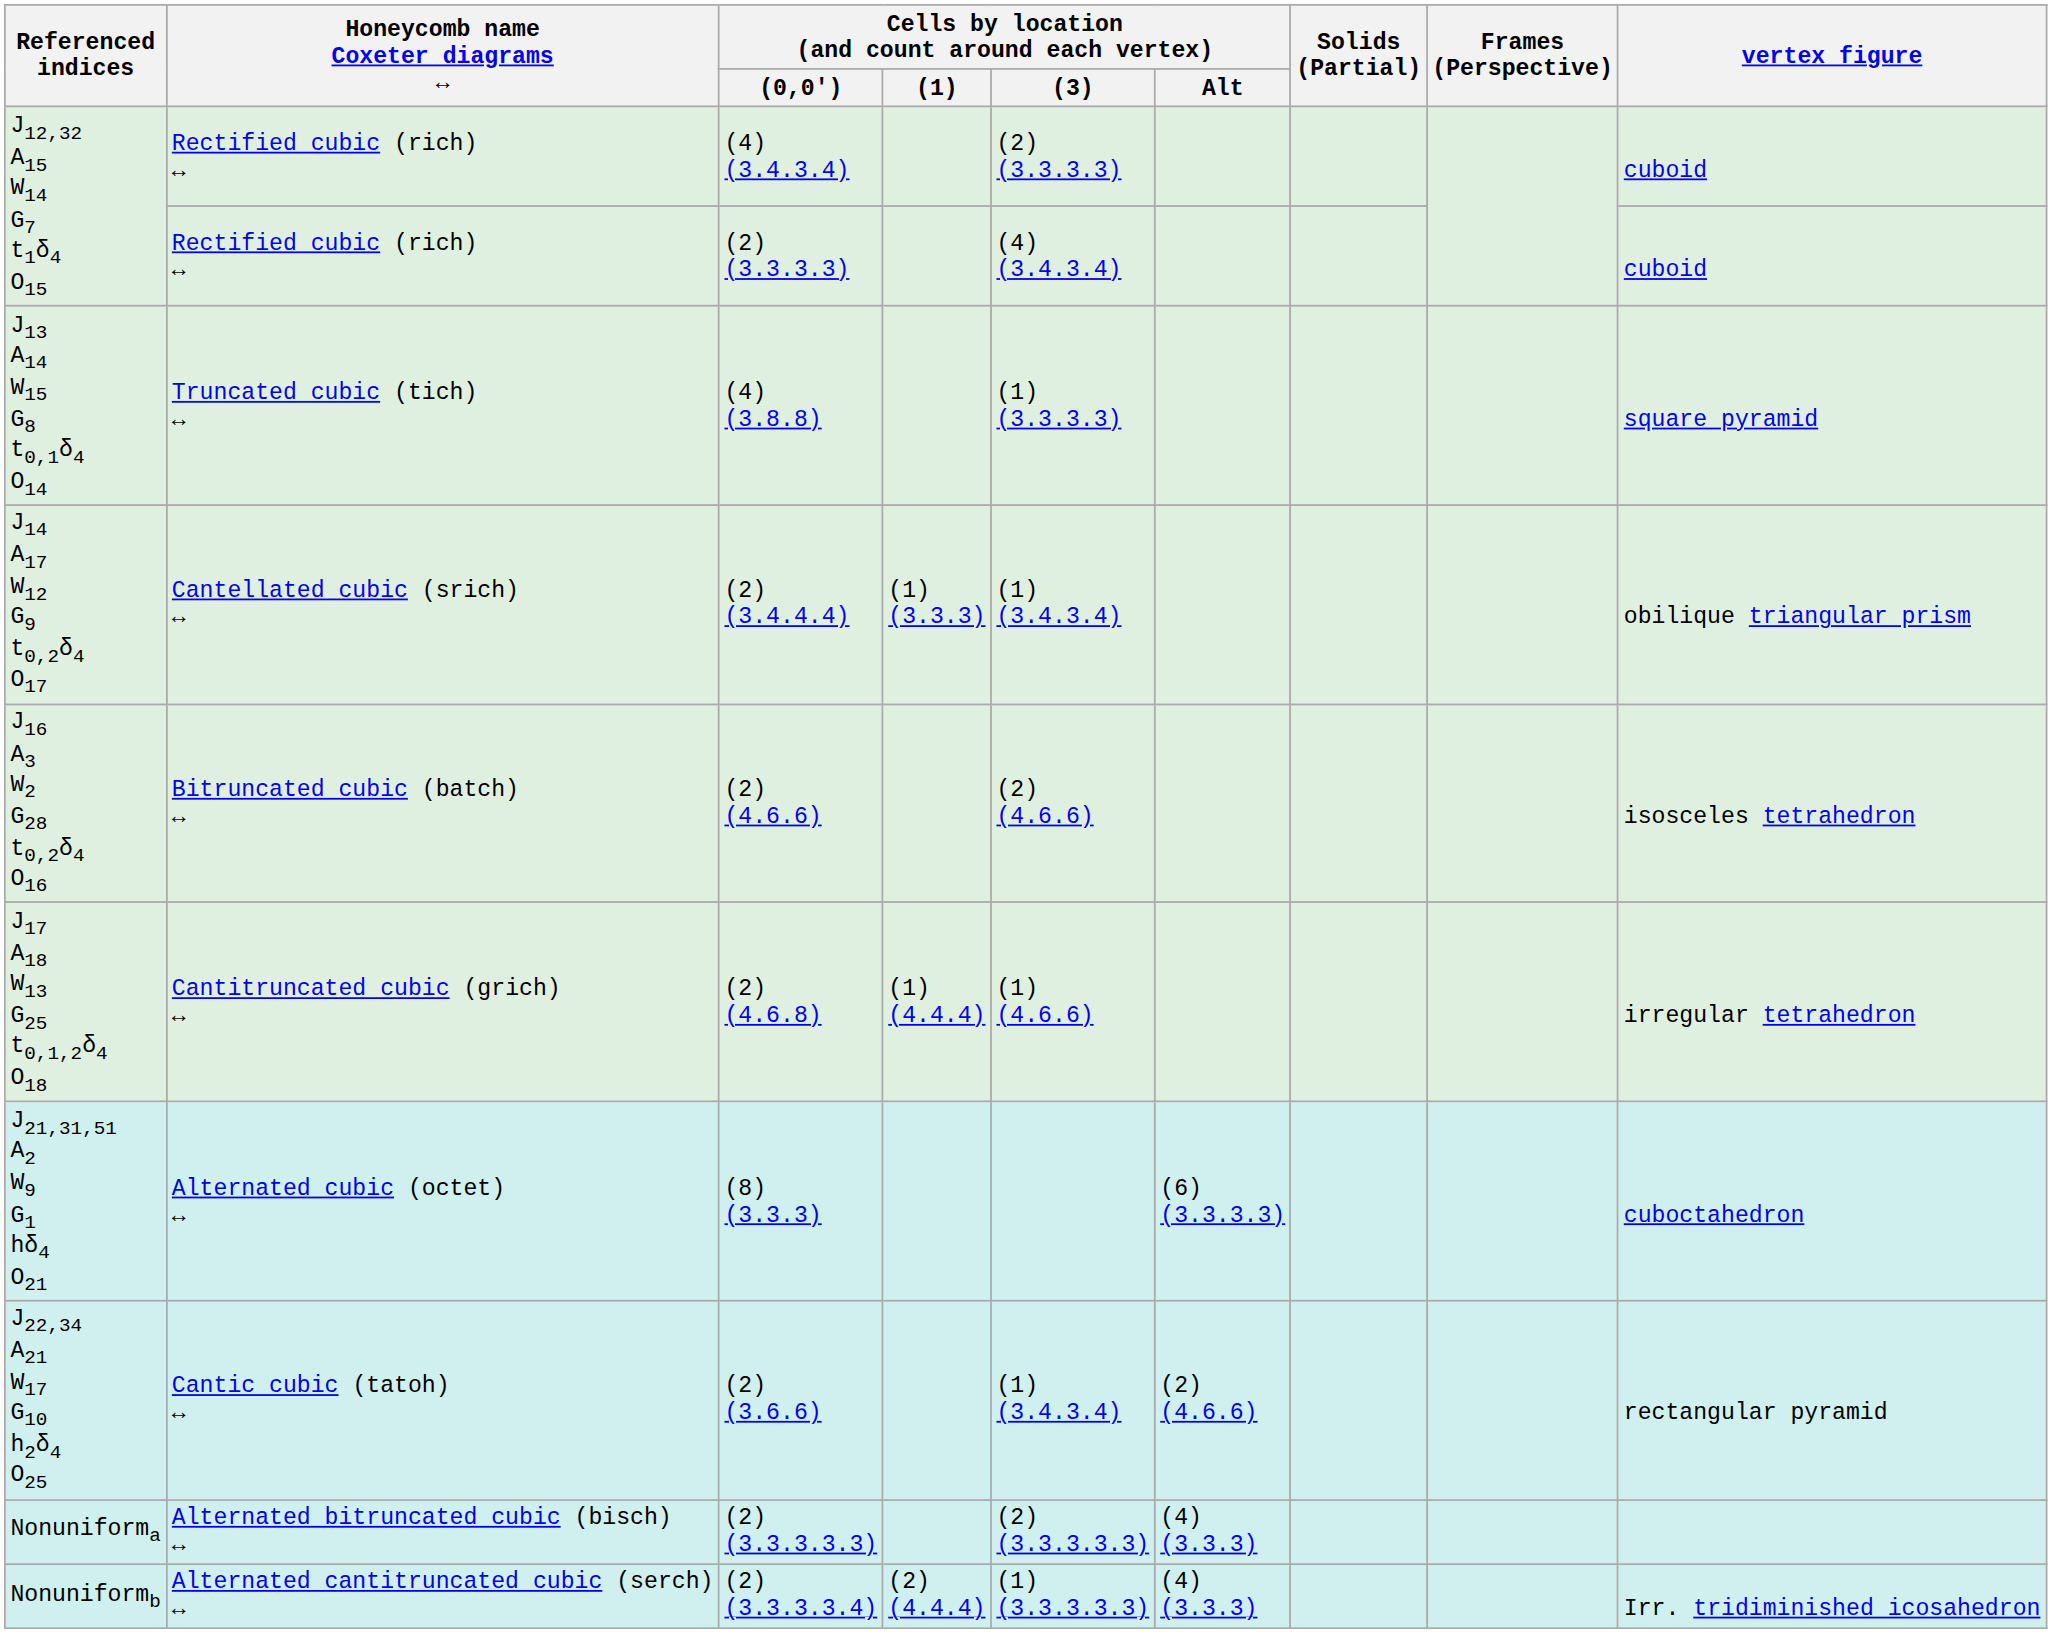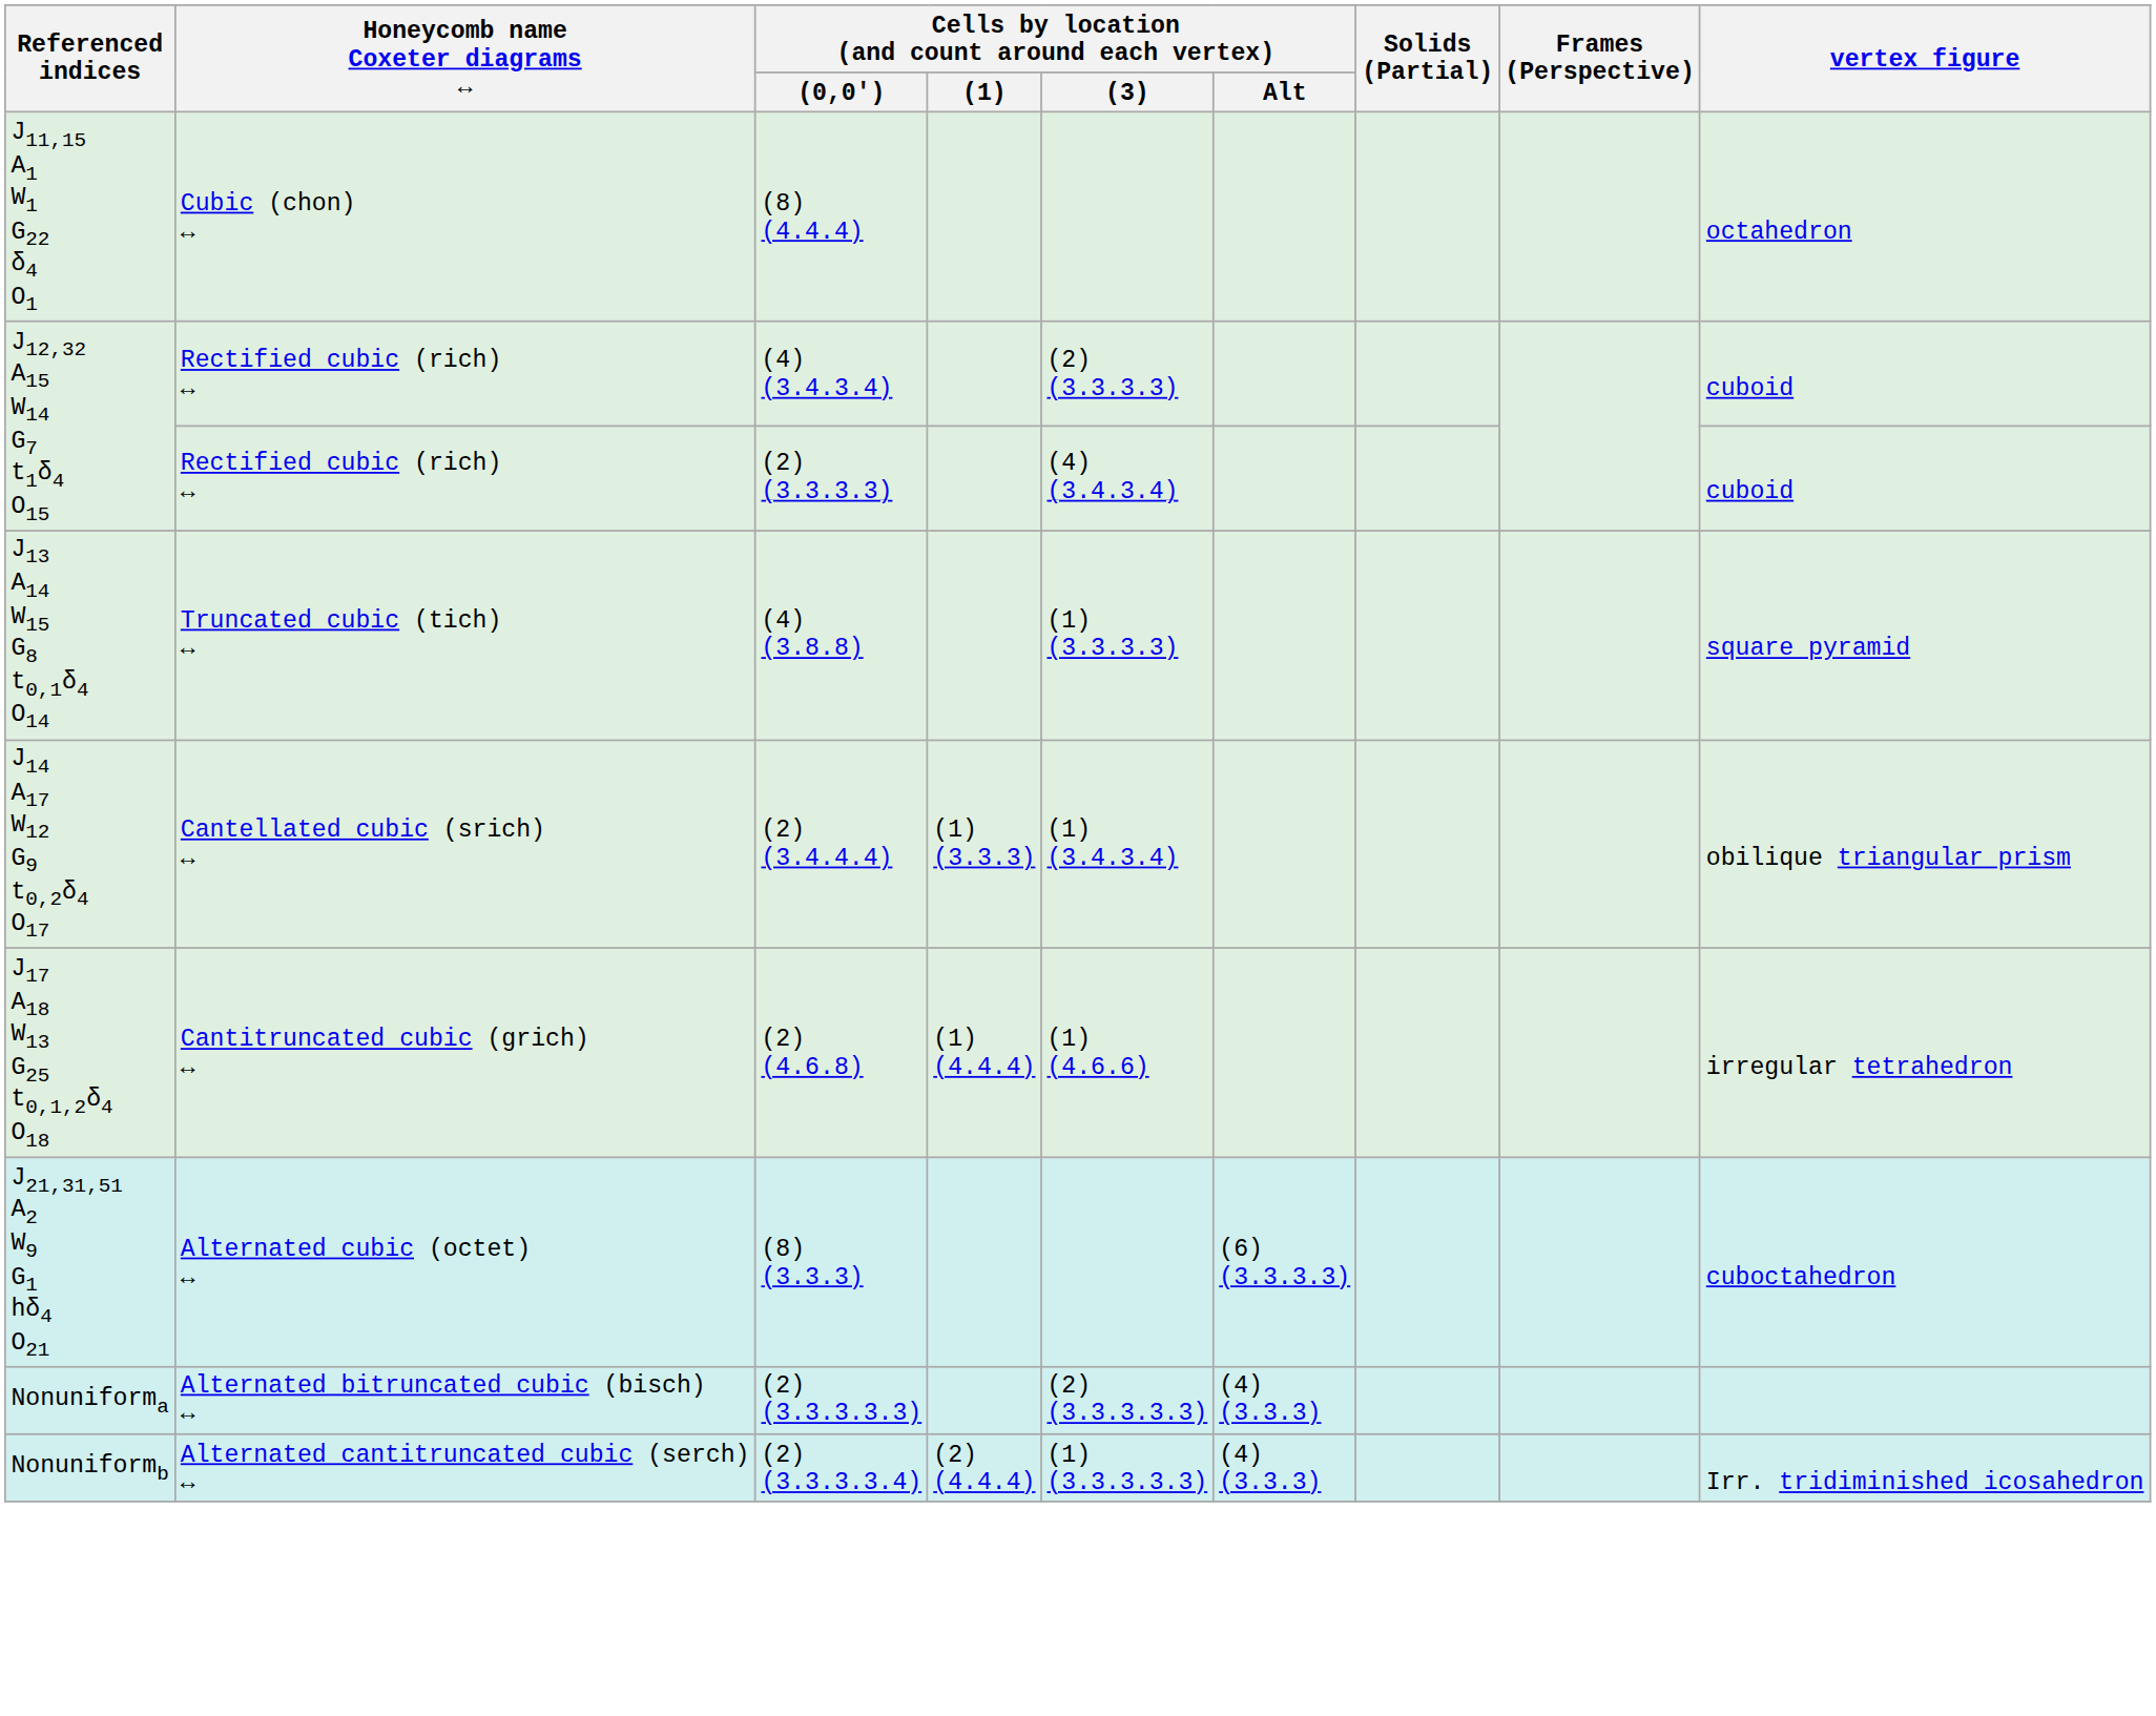+ row: J11,15 A1 W1 G22 δ4 O1 | Cubic (chon) ↔ | (8) (4.4.4) | octahedron
- row: J16 A3 W2 G28 t0,2δ4 O16 | Bitruncated cubic (batch) ↔ | (2) (4.6.6) | (2) (4.6.6) | isosceles tetrahedron
- row: J22,34 A21 W17 G10 h2δ4 O25 | Cantic cubic (tatoh) ↔ | (2) (3.6.6) | (1) (3.4.3.4) | (2) (4.6.6) | rectangular pyramid
